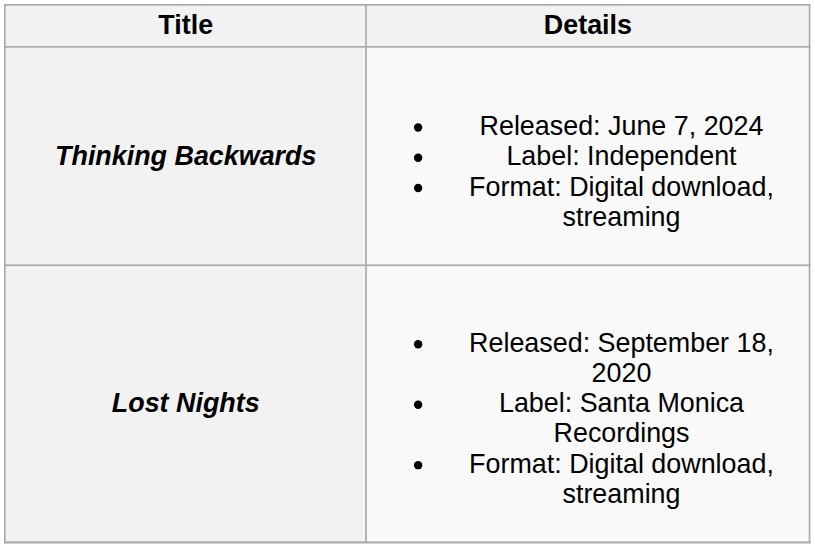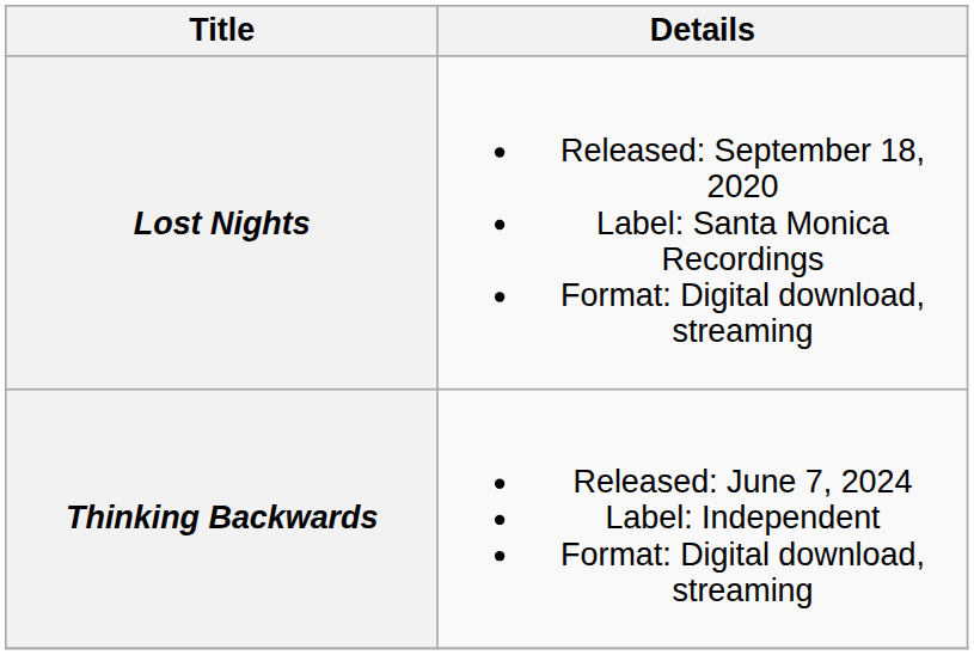rows swapped: Lost Nights <-> Thinking Backwards
